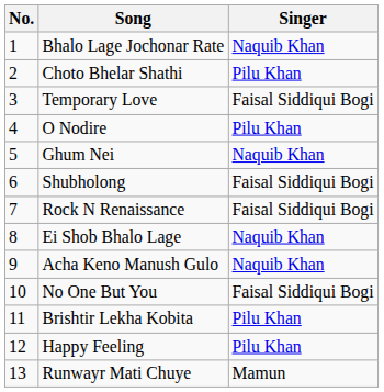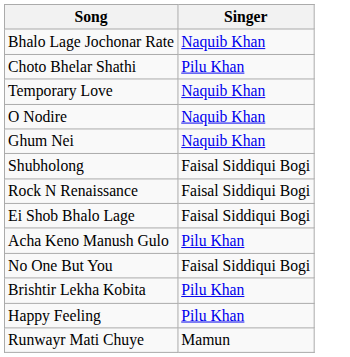- column: No. | 1 | 2 | 3 | 4 | 5 | 6 | 7 | 8 | 9 | 10 | 11 | 12 | 13
Temporary Love | Singer: Faisal Siddiqui Bogi -> Naquib Khan
O Nodire | Singer: Pilu Khan -> Naquib Khan
Ei Shob Bhalo Lage | Singer: Naquib Khan -> Faisal Siddiqui Bogi
Acha Keno Manush Gulo | Singer: Naquib Khan -> Pilu Khan
